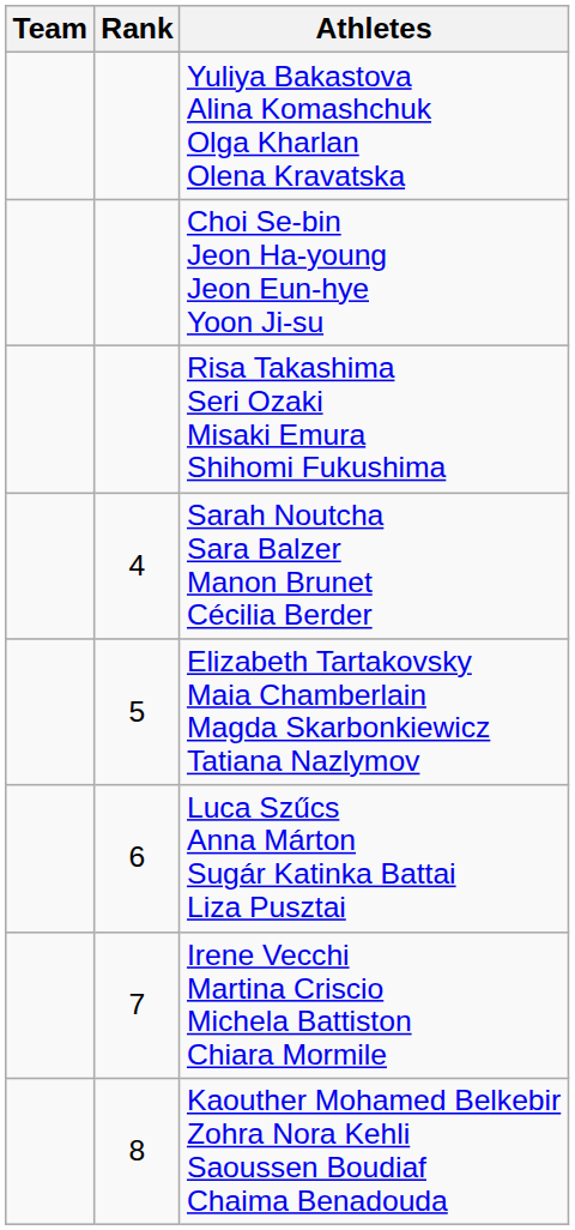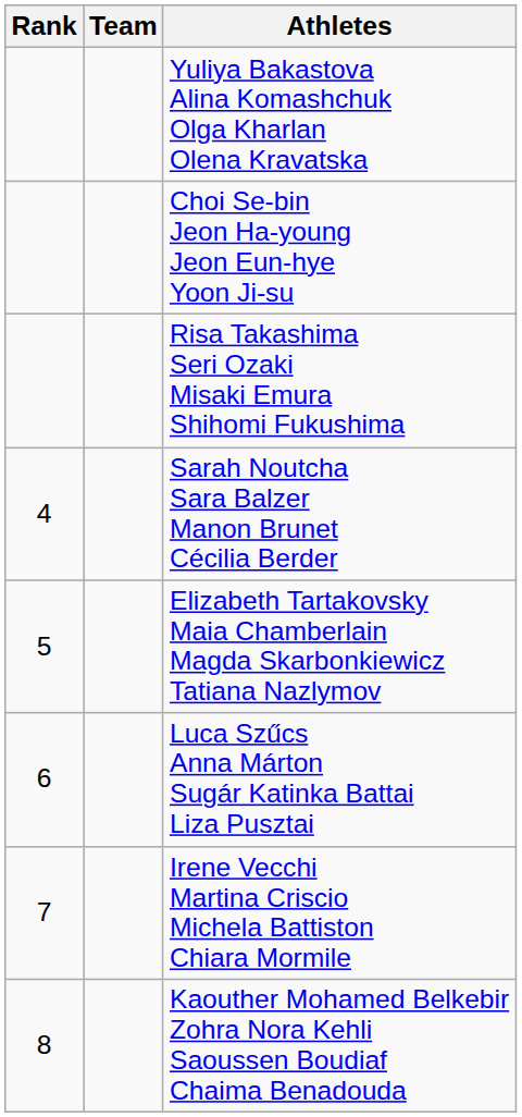columns swapped: Rank <-> Team
